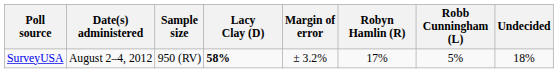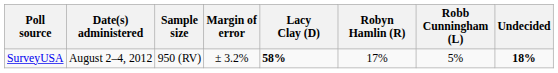columns swapped: Margin of error <-> Lacy Clay (D)
SurveyUSA | Undecided: normal -> bold
